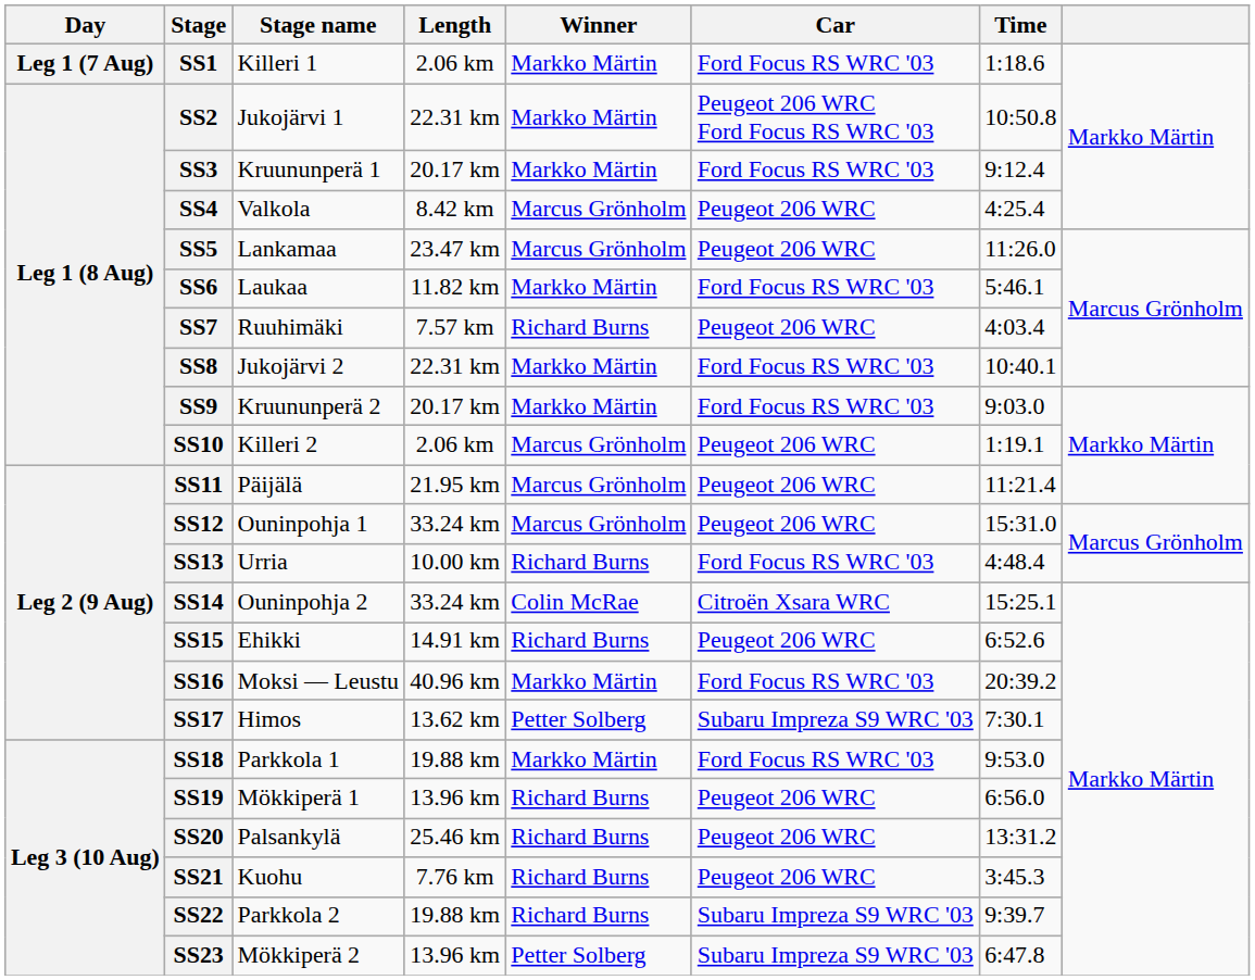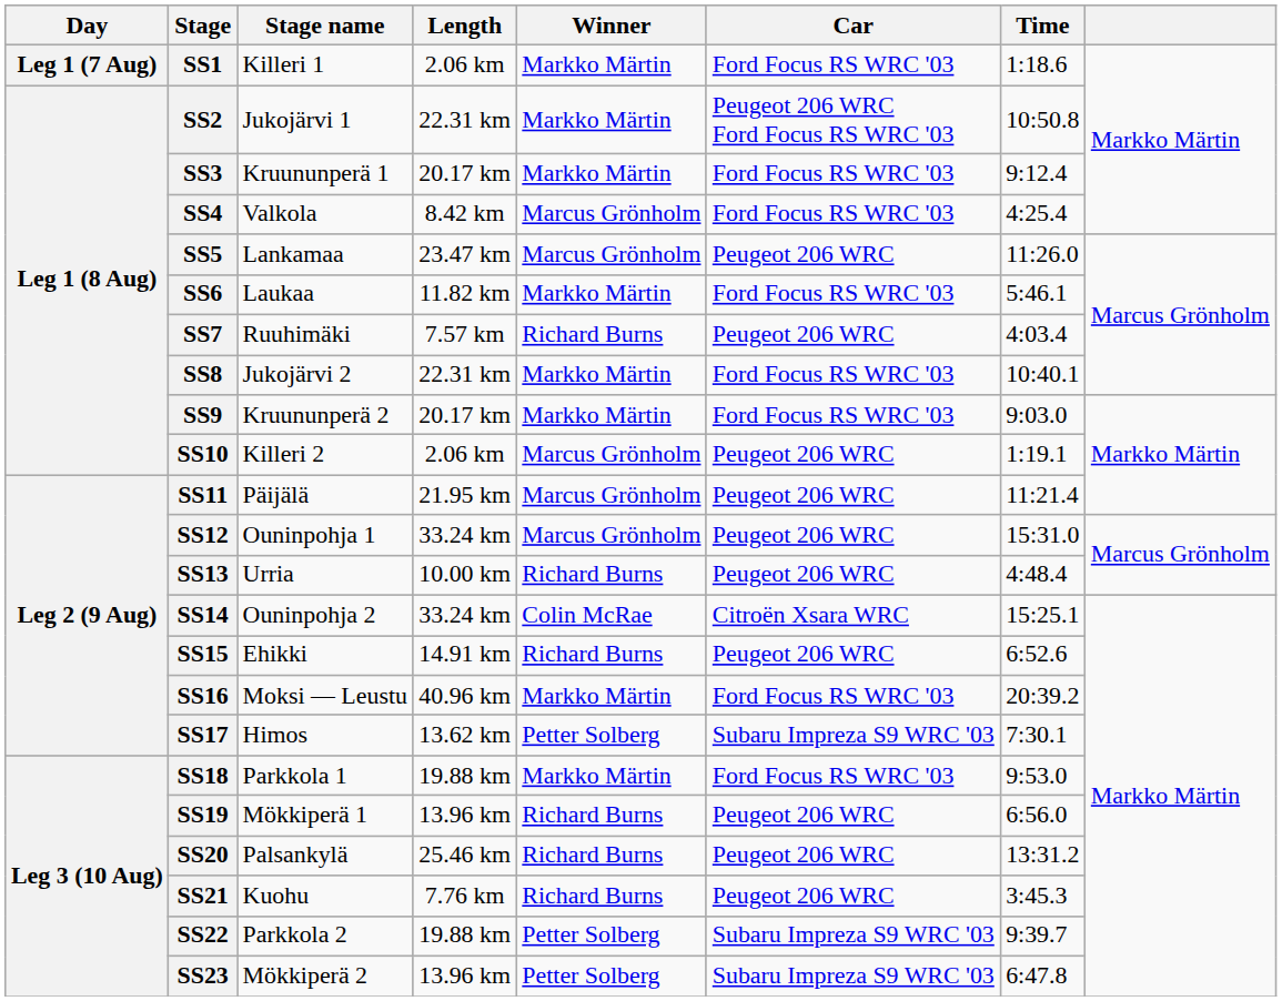SS4 | Car: Peugeot 206 WRC -> Ford Focus RS WRC '03
SS13 | Car: Ford Focus RS WRC '03 -> Peugeot 206 WRC
SS22 | Winner: Richard Burns -> Petter Solberg
